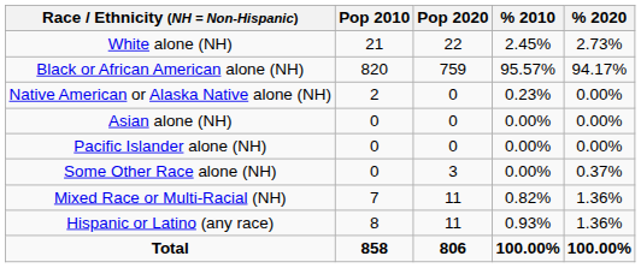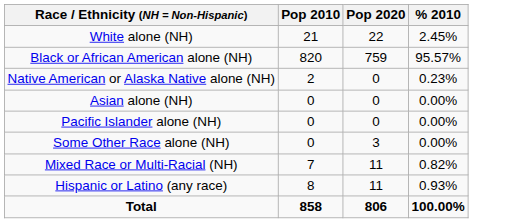- column: % 2020 | 2.73% | 94.17% | 0.00% | 0.00% | 0.00% | 0.37% | 1.36% | 1.36% | 100.00%
